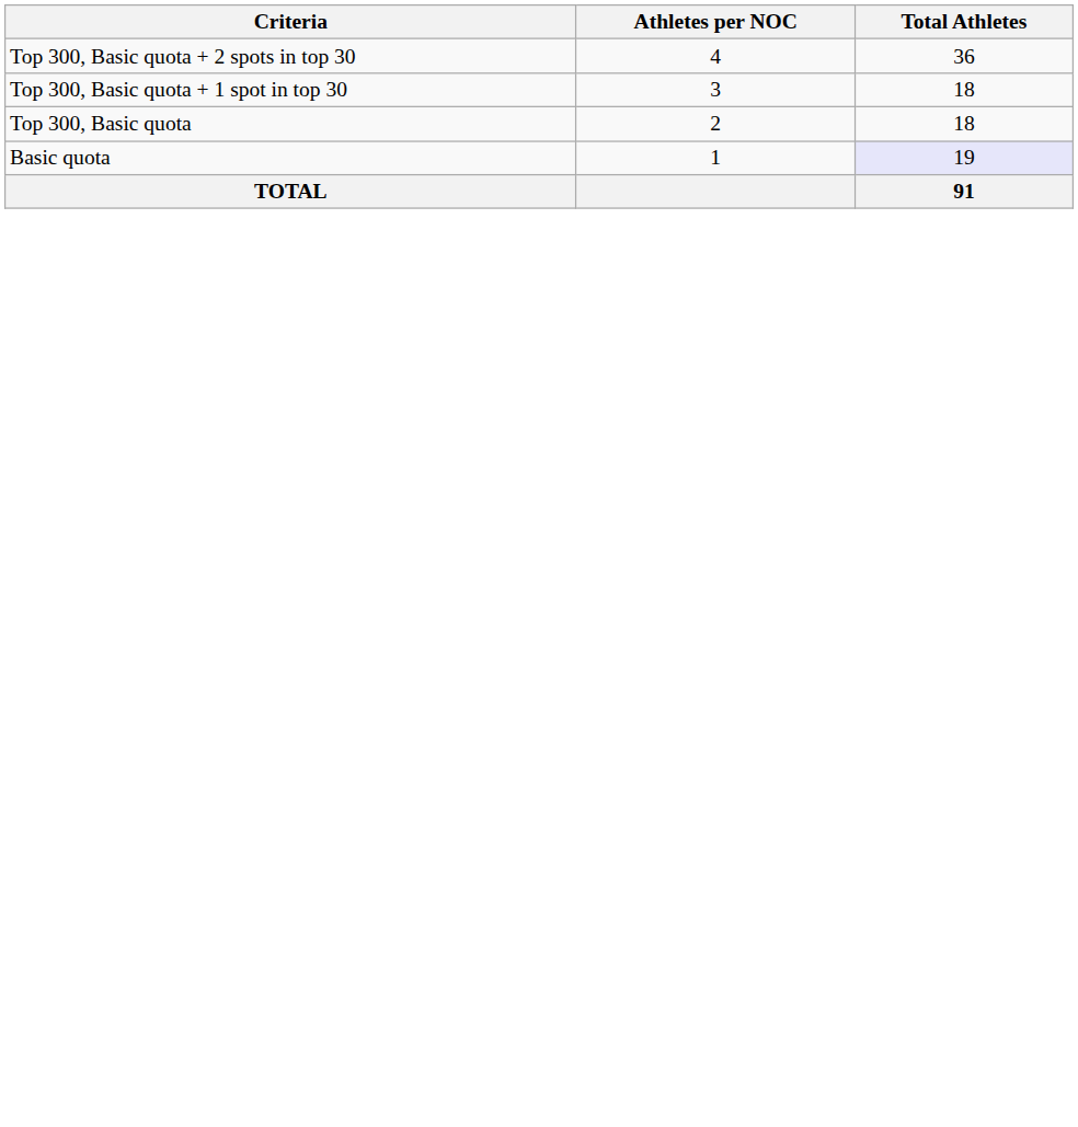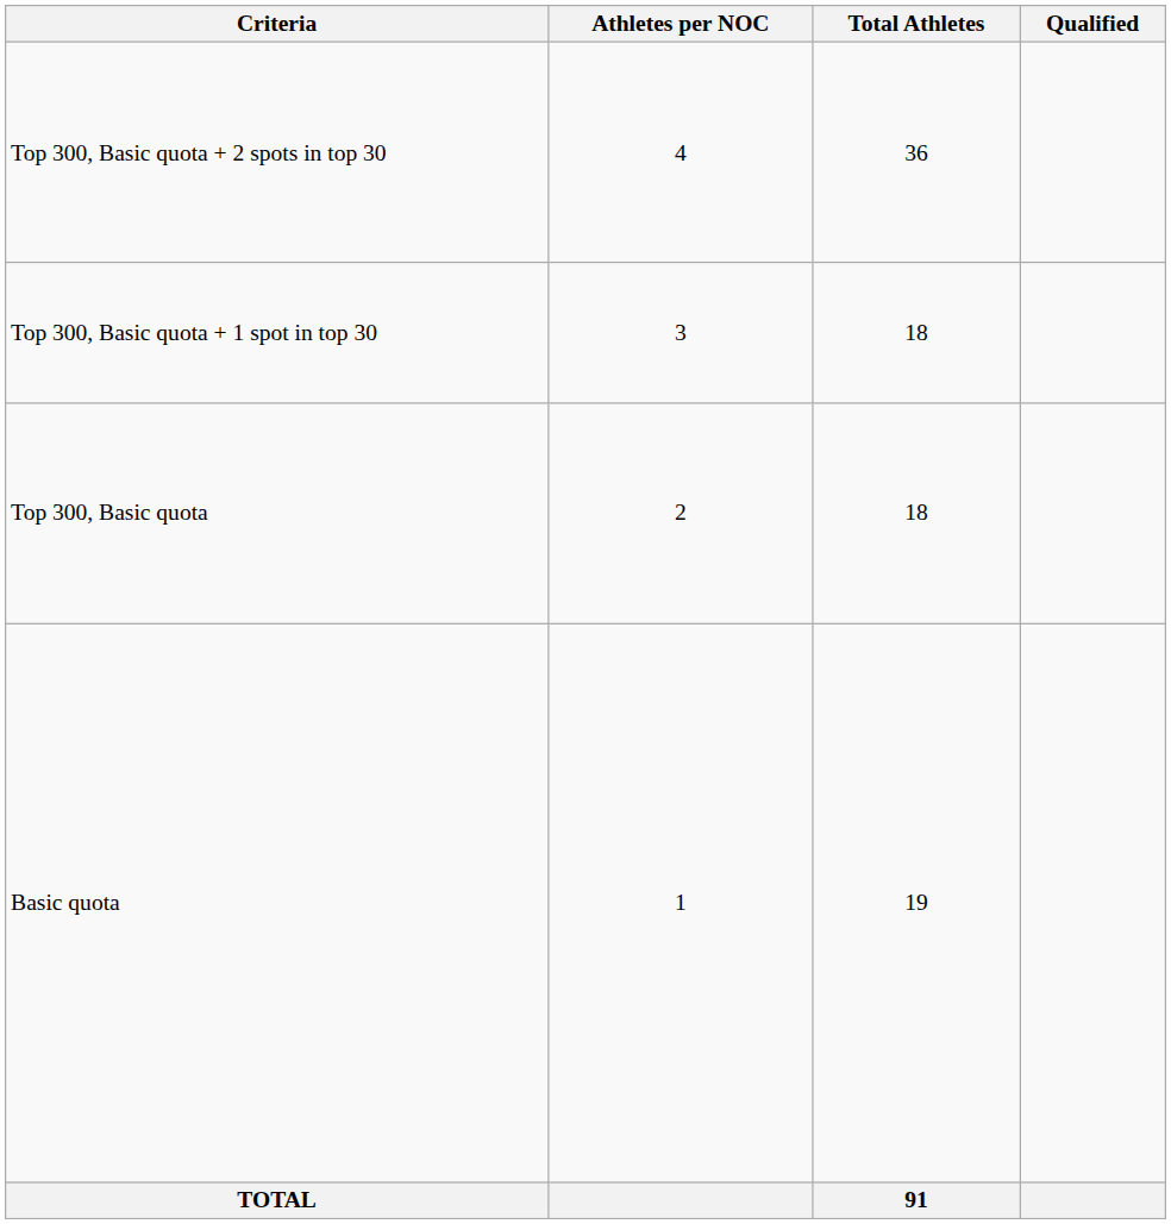+ column: Qualified
Basic quota | Total Athletes: lavender background -> no background
